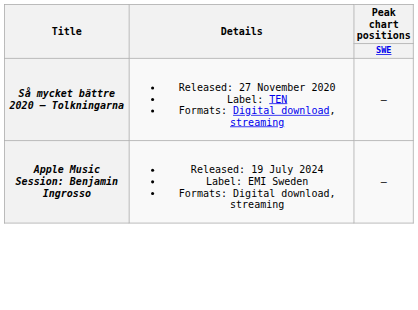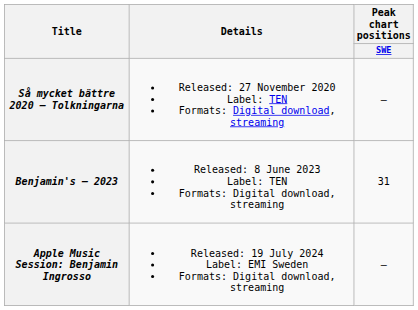+ row: Benjamin's – 2023 | Released: 8 June 2023 Label: TEN Formats: Digital download, streaming | 31
